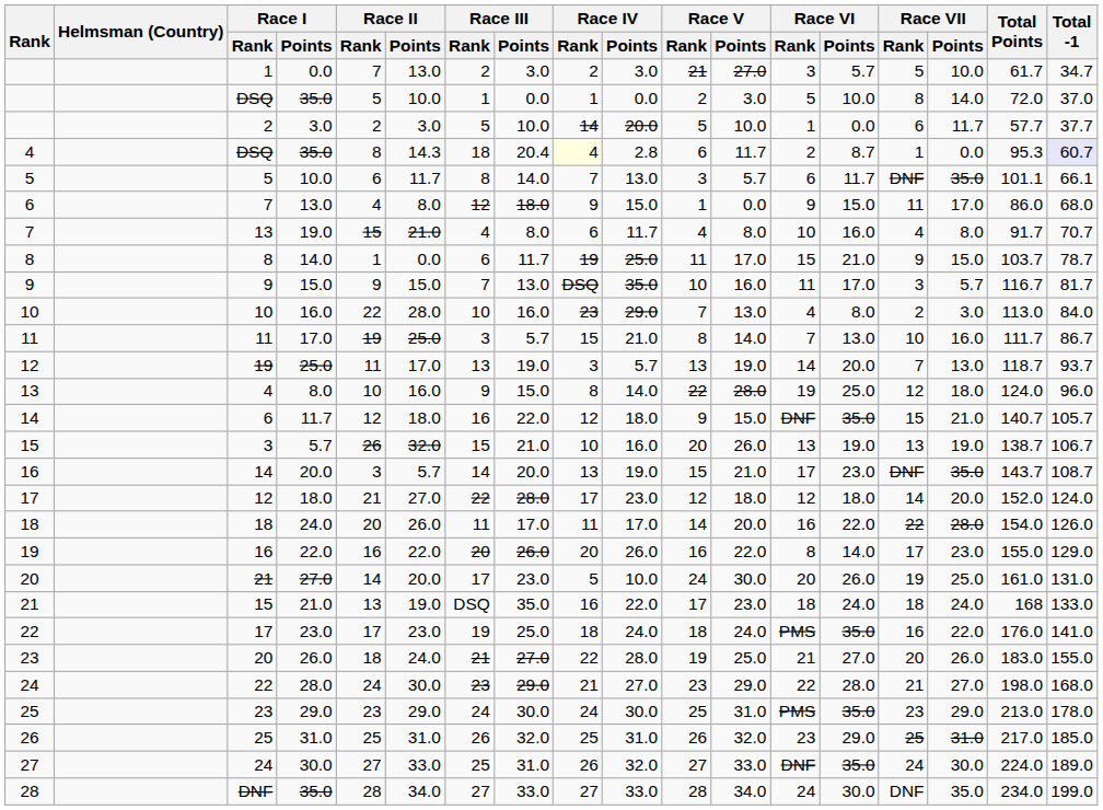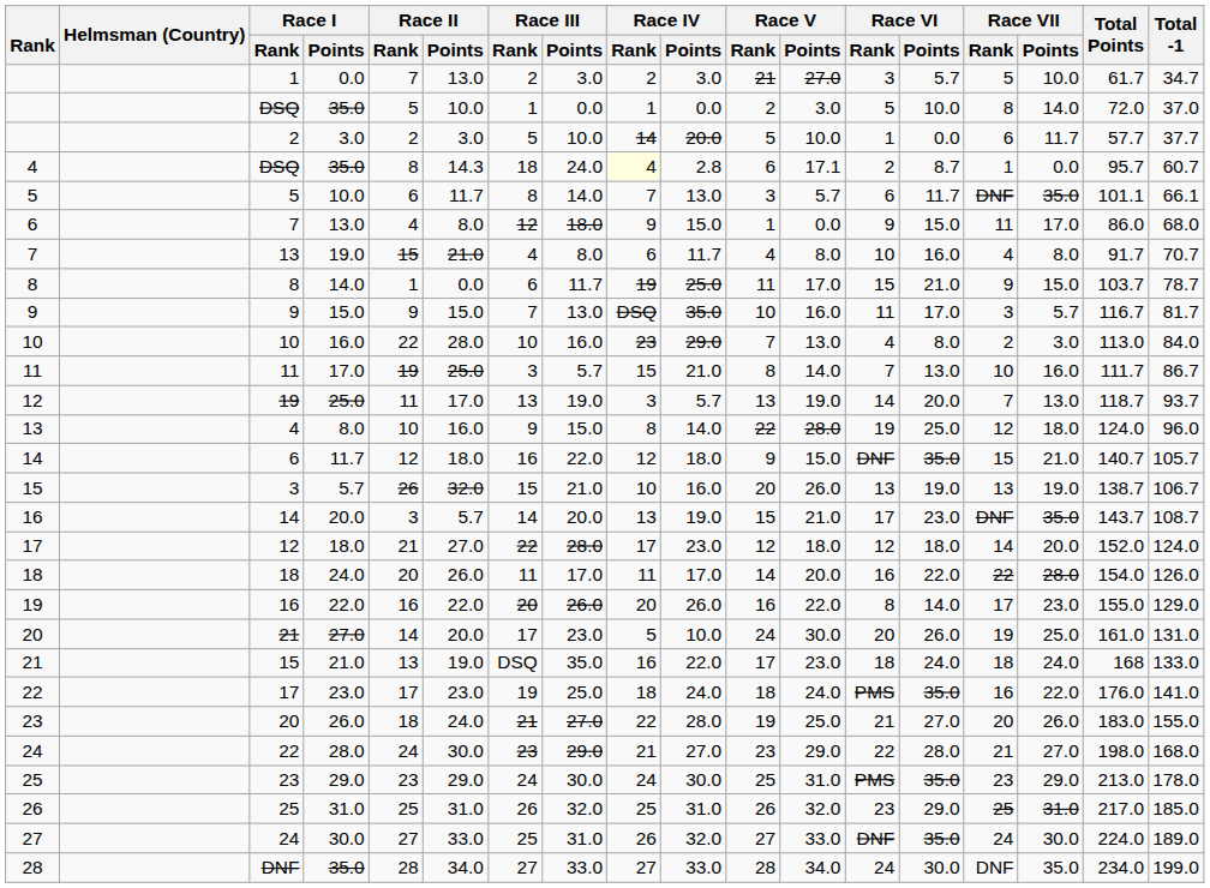4 / DSQ | Race III / Points: 20.4 -> 24.0
4 / DSQ | Race V / Points: 11.7 -> 17.1
4 / DSQ | Total Points: 95.3 -> 95.7
4 / DSQ | Total -1: lavender background -> no background
